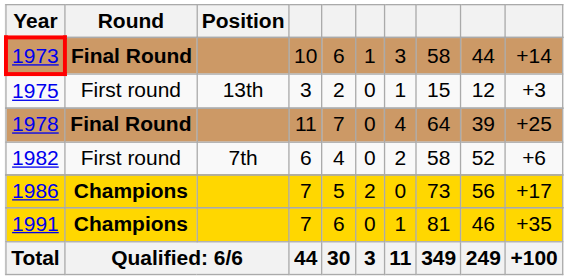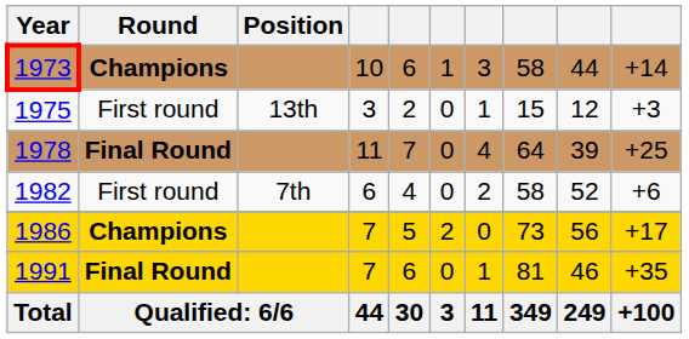1973 | Round: Final Round -> Champions
1991 | Round: Champions -> Final Round
